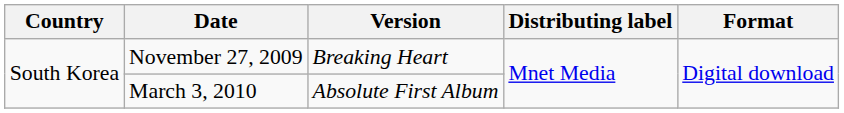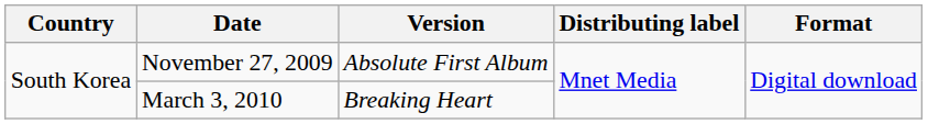November 27, 2009 | Version: Breaking Heart -> Absolute First Album
March 3, 2010 | Version: Absolute First Album -> Breaking Heart
